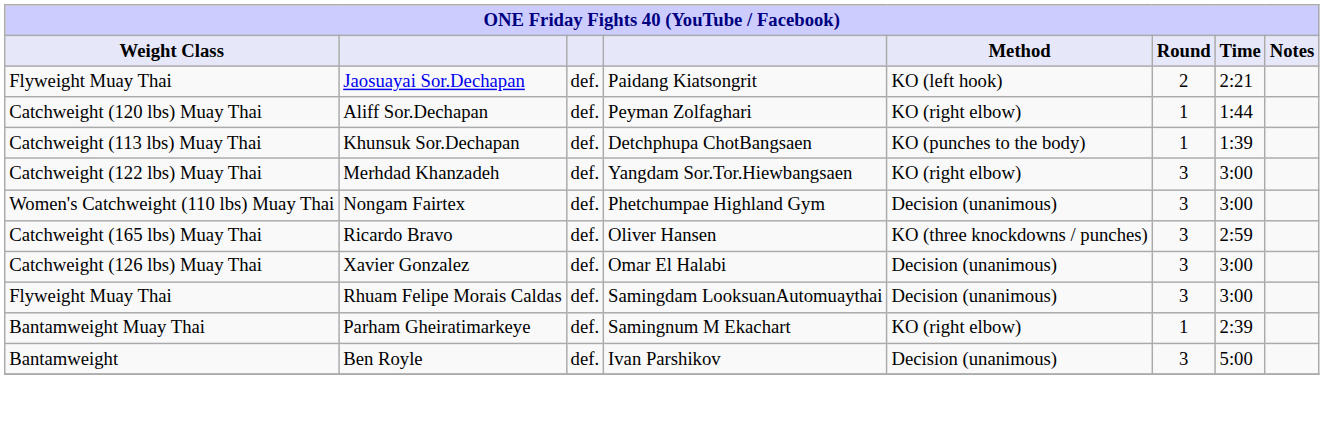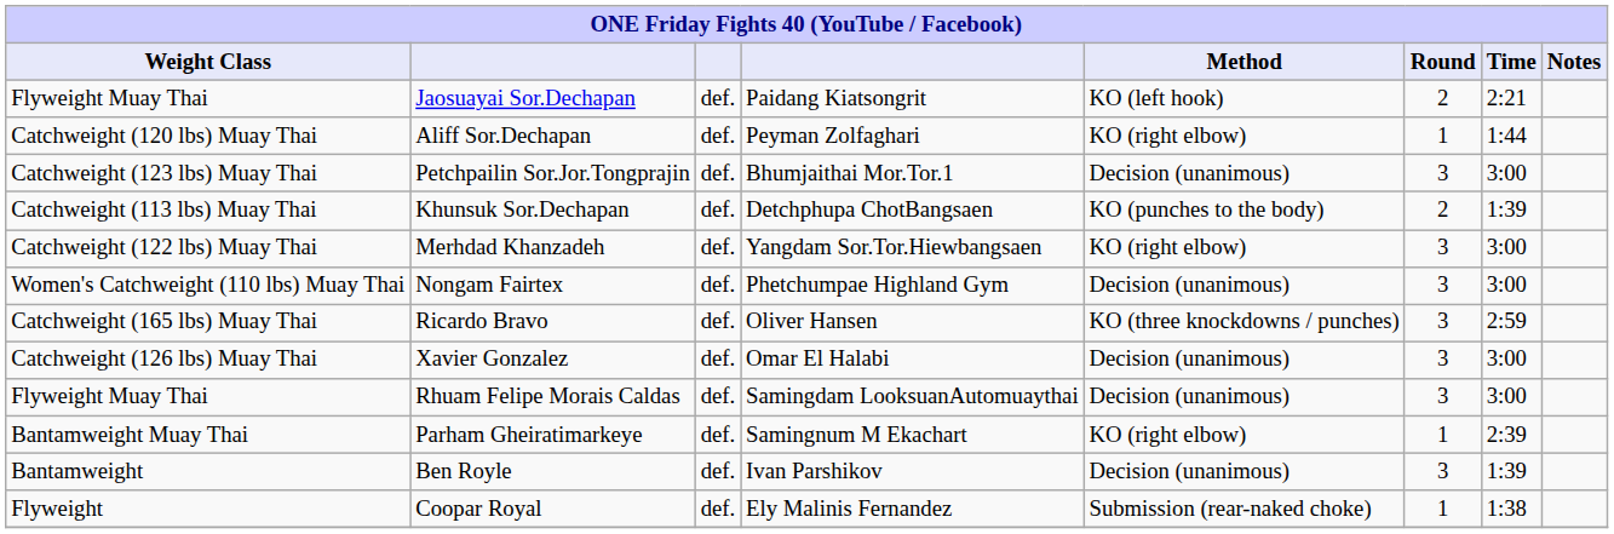+ row: Catchweight (123 lbs) Muay Thai | Petchpailin Sor.Jor.Tongprajin | def. | Bhumjaithai Mor.Tor.1 | Decision (unanimous) | 3 | 3:00
Khunsuk Sor.Dechapan | Round: 1 -> 2
Ben Royle | Time: 5:00 -> 1:39
+ row: Flyweight | Coopar Royal | def. | Ely Malinis Fernandez | Submission (rear-naked choke) | 1 | 1:38
